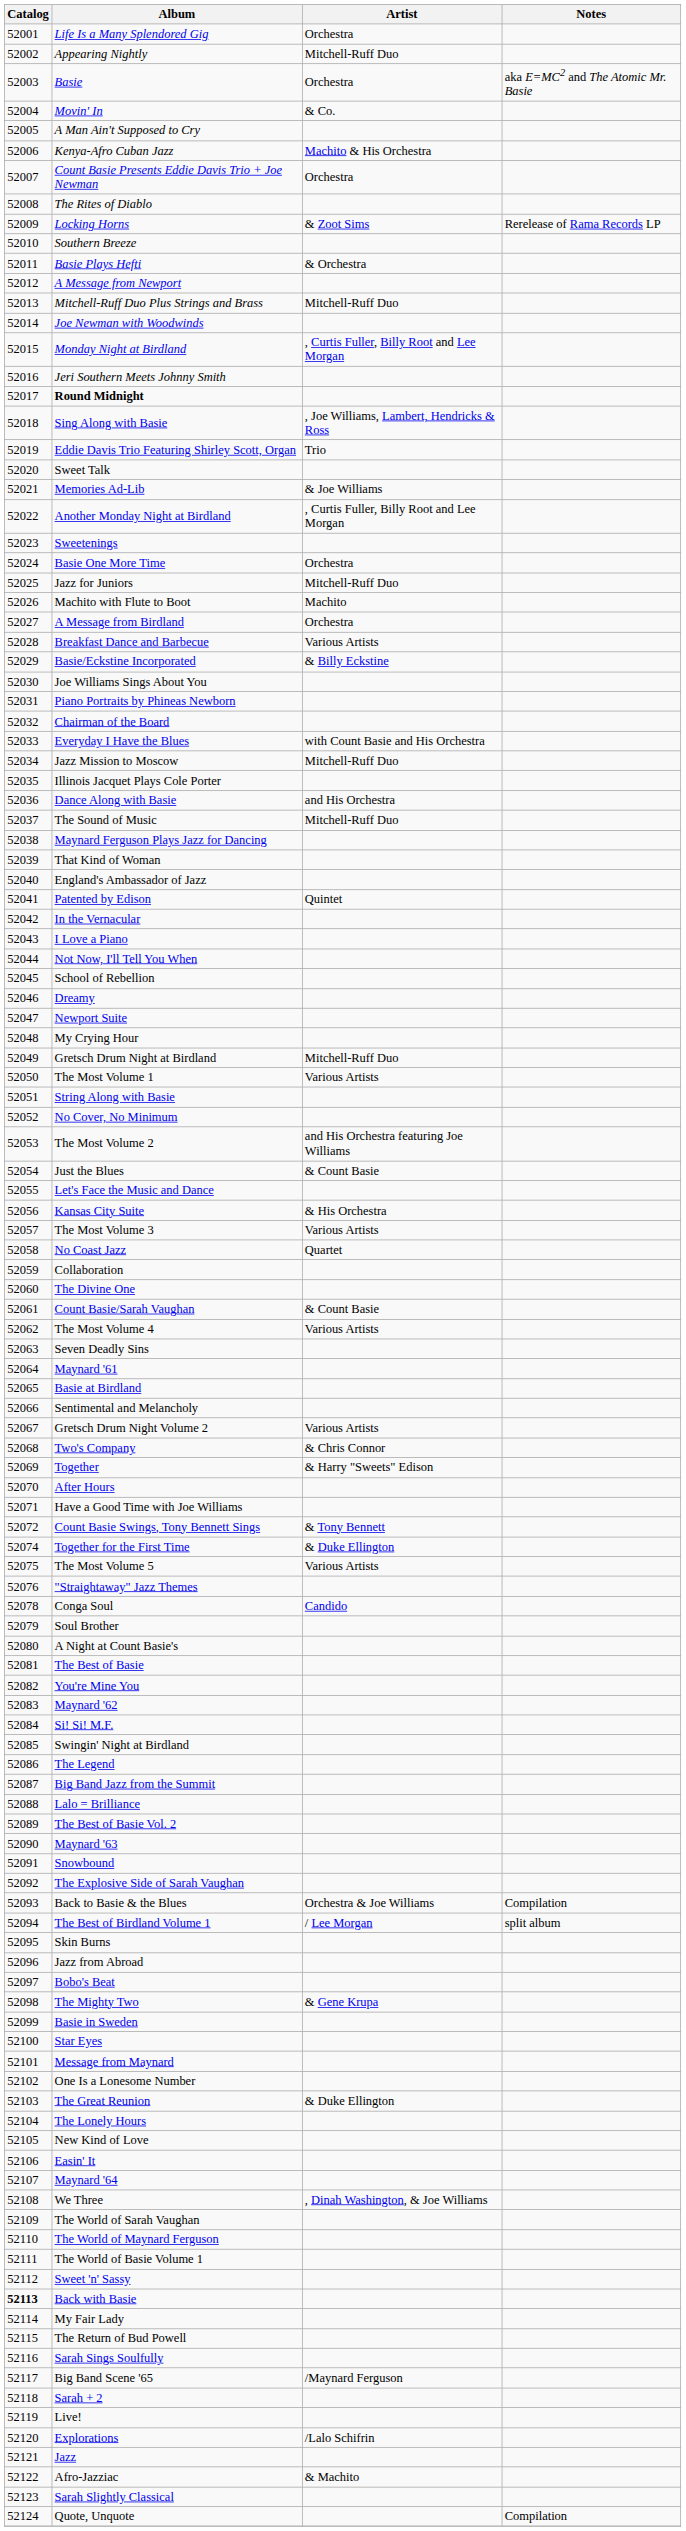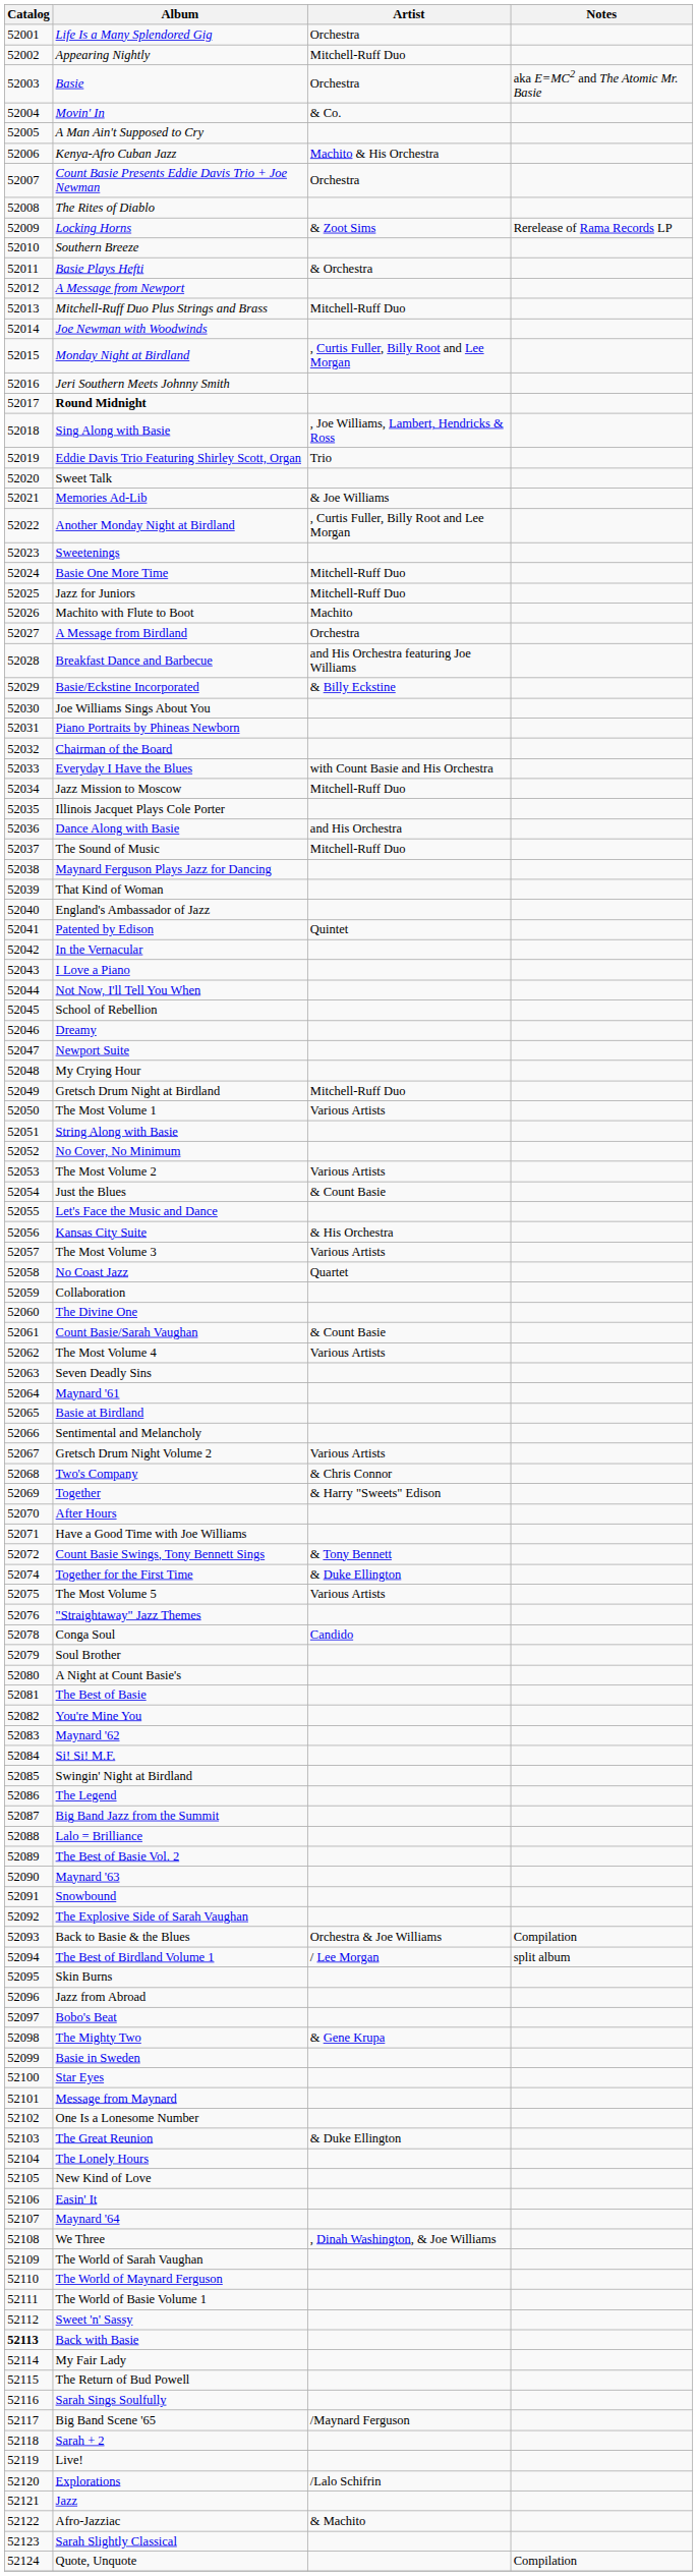Basie One More Time | Artist: Orchestra -> Mitchell-Ruff Duo
Breakfast Dance and Barbecue | Artist: Various Artists -> and His Orchestra featuring Joe Williams
The Most Volume 2 | Artist: and His Orchestra featuring Joe Williams -> Various Artists
